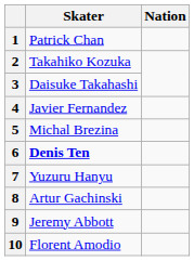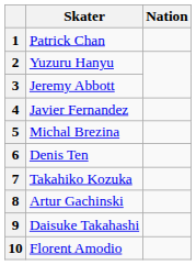2 | Skater: Takahiko Kozuka -> Yuzuru Hanyu
3 | Skater: Daisuke Takahashi -> Jeremy Abbott
6 | Skater: bold -> normal
7 | Skater: Yuzuru Hanyu -> Takahiko Kozuka
9 | Skater: Jeremy Abbott -> Daisuke Takahashi
